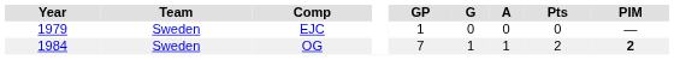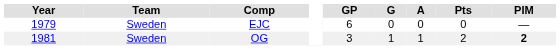EJC | GP: 1 -> 6
OG | Year: 1984 -> 1981
OG | GP: 7 -> 3
